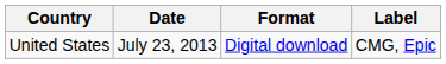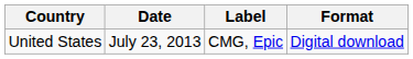columns swapped: Format <-> Label
